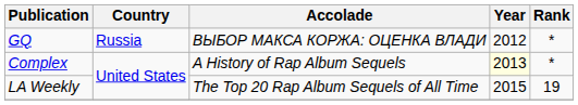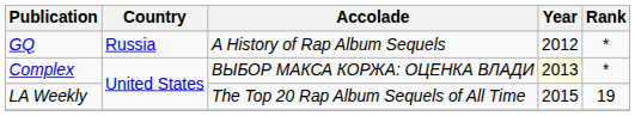GQ | Accolade: ВЫБОР МАКСА КОРЖА: ОЦЕНКА ВЛАДИ -> A History of Rap Album Sequels
Complex | Accolade: A History of Rap Album Sequels -> ВЫБОР МАКСА КОРЖА: ОЦЕНКА ВЛАДИ
